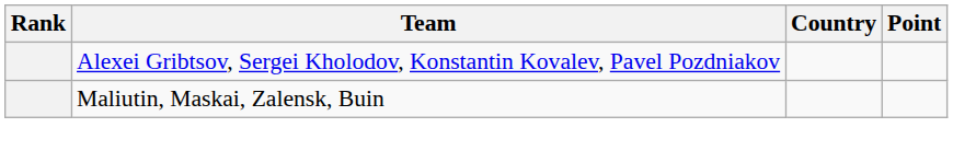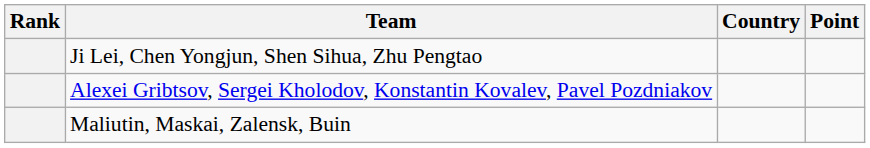+ row: Ji Lei, Chen Yongjun, Shen Sihua, Zhu Pengtao
